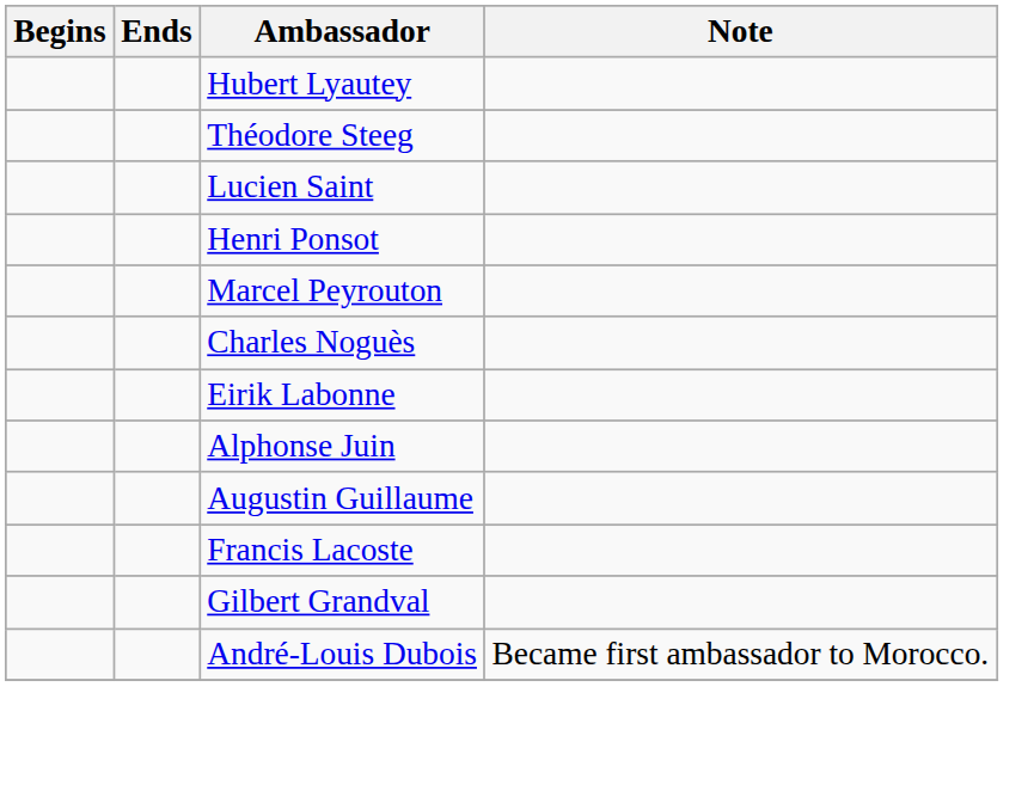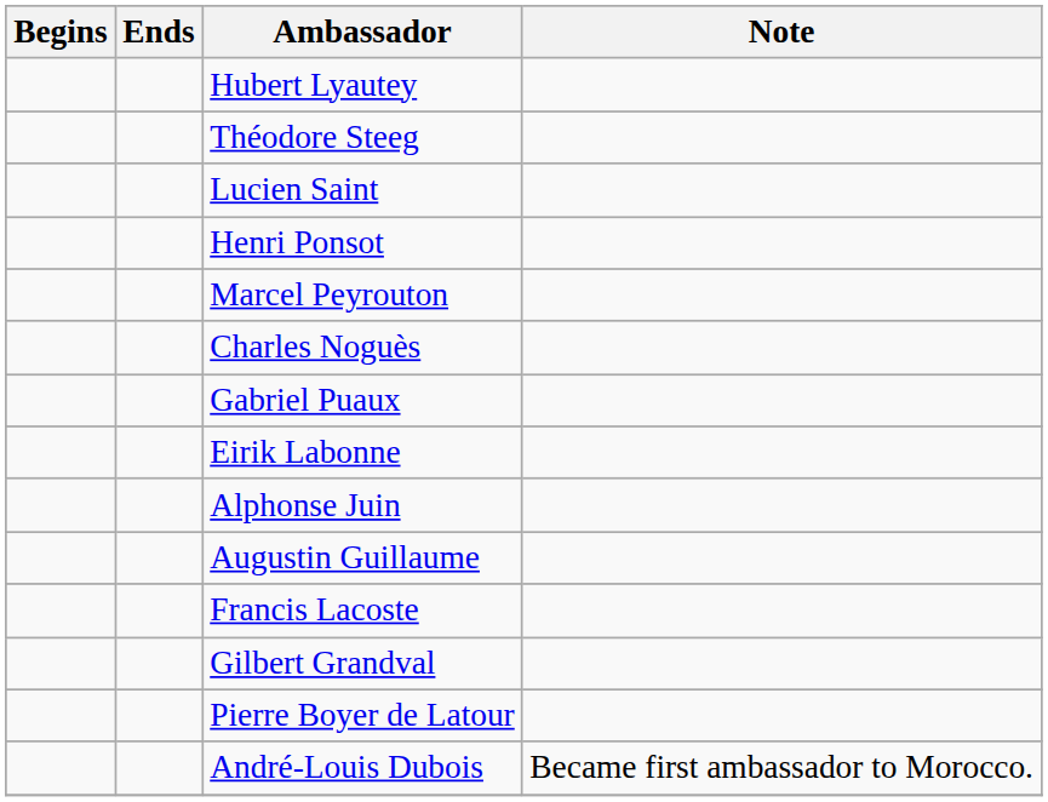+ row: Gabriel Puaux
+ row: Pierre Boyer de Latour
